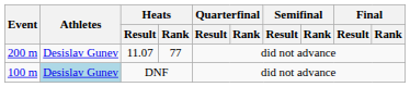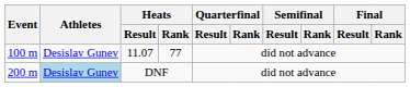11.07 | Event: 200 m -> 100 m
DNF | Event: 100 m -> 200 m
